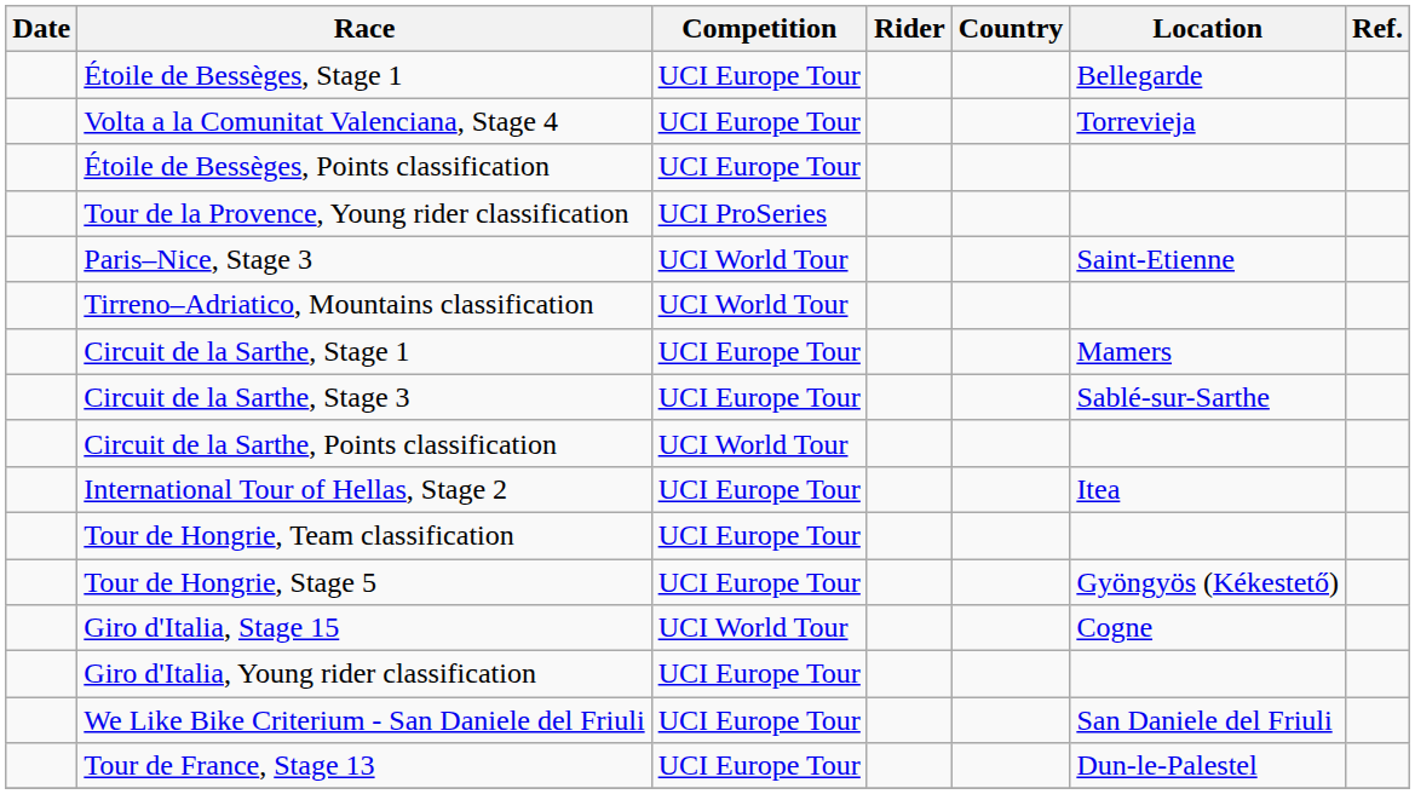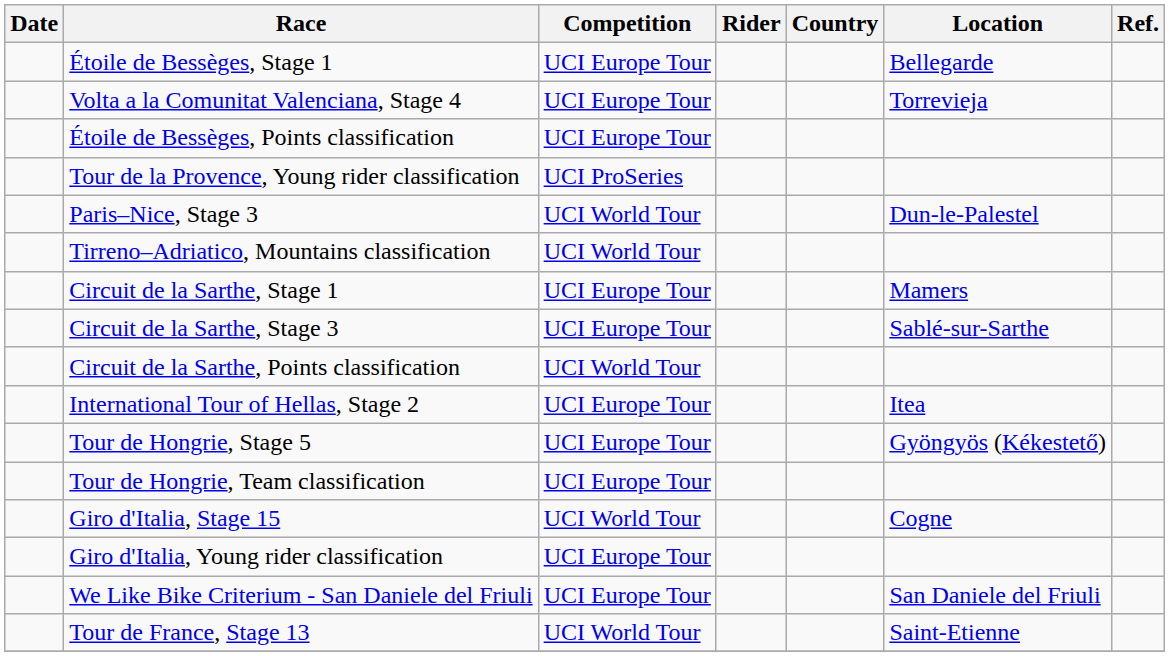Paris–Nice, Stage 3 | Location: Saint-Etienne -> Dun-le-Palestel
rows swapped: Tour de Hongrie, Stage 5 <-> Tour de Hongrie, Team classification
Tour de France, Stage 13 | Competition: UCI Europe Tour -> UCI World Tour
Tour de France, Stage 13 | Location: Dun-le-Palestel -> Saint-Etienne
